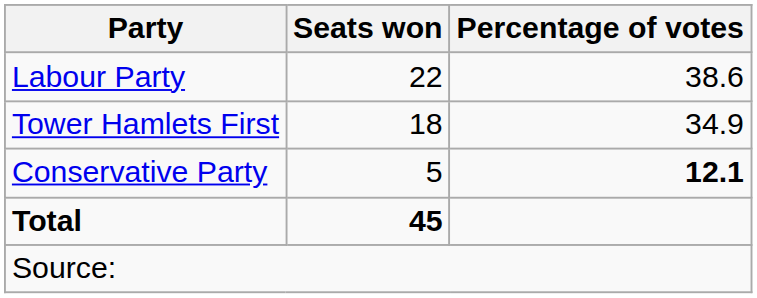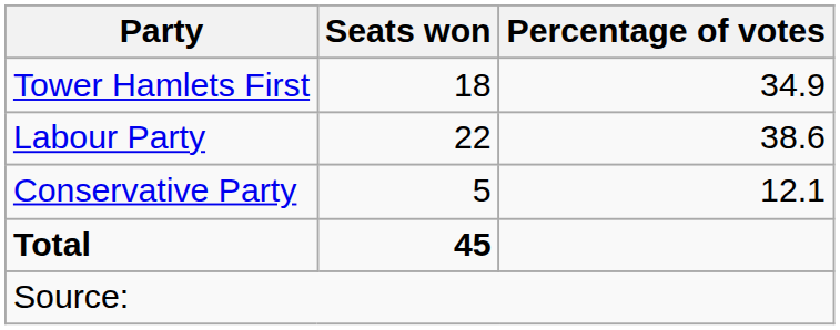rows swapped: Labour Party <-> Tower Hamlets First
Conservative Party | Percentage of votes: bold -> normal
